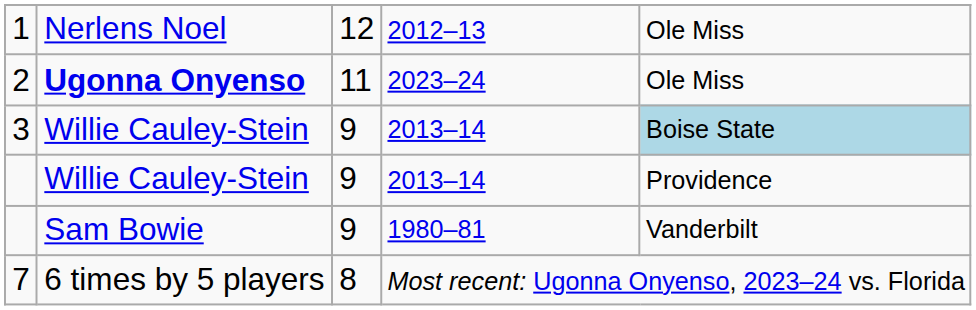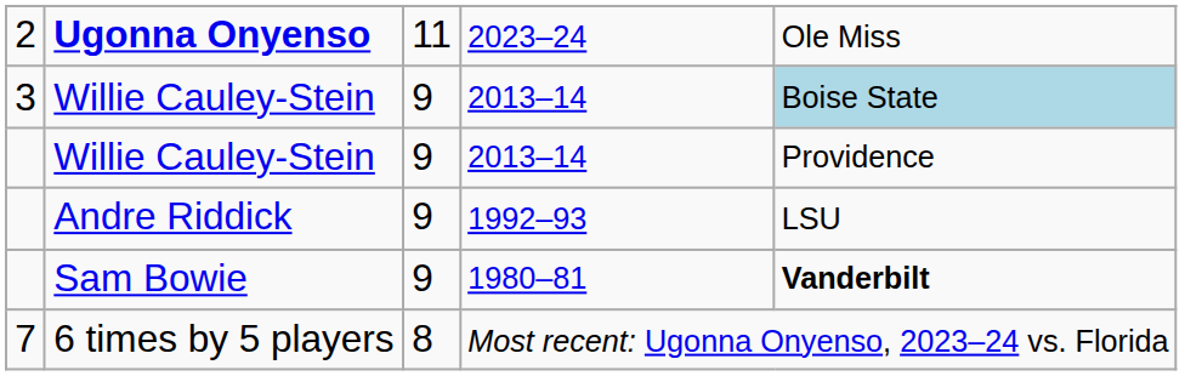- row: 1 | Nerlens Noel | 12 | 2012–13 | Ole Miss
+ row: Andre Riddick | 9 | 1992–93 | LSU
Sam Bowie | column 5: normal -> bold
